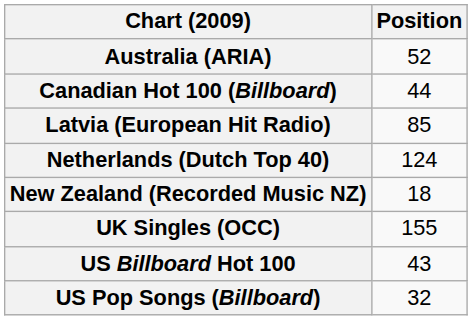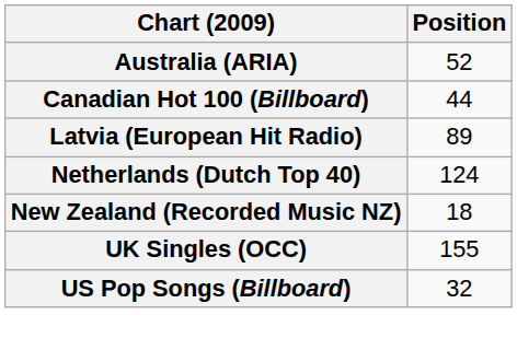Latvia (European Hit Radio) | Position: 85 -> 89
- row: US Billboard Hot 100 | 43
